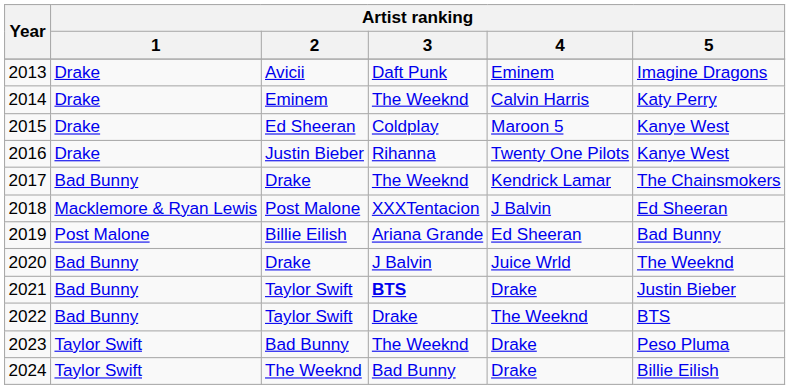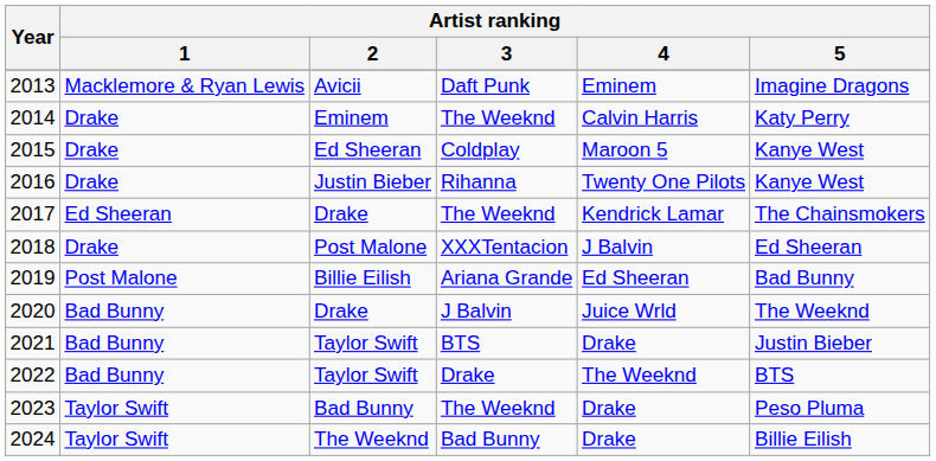2013 | Artist ranking / 1: Drake -> Macklemore & Ryan Lewis
2017 | Artist ranking / 1: Bad Bunny -> Ed Sheeran
2018 | Artist ranking / 1: Macklemore & Ryan Lewis -> Drake
2021 | Artist ranking / 3: bold -> normal
